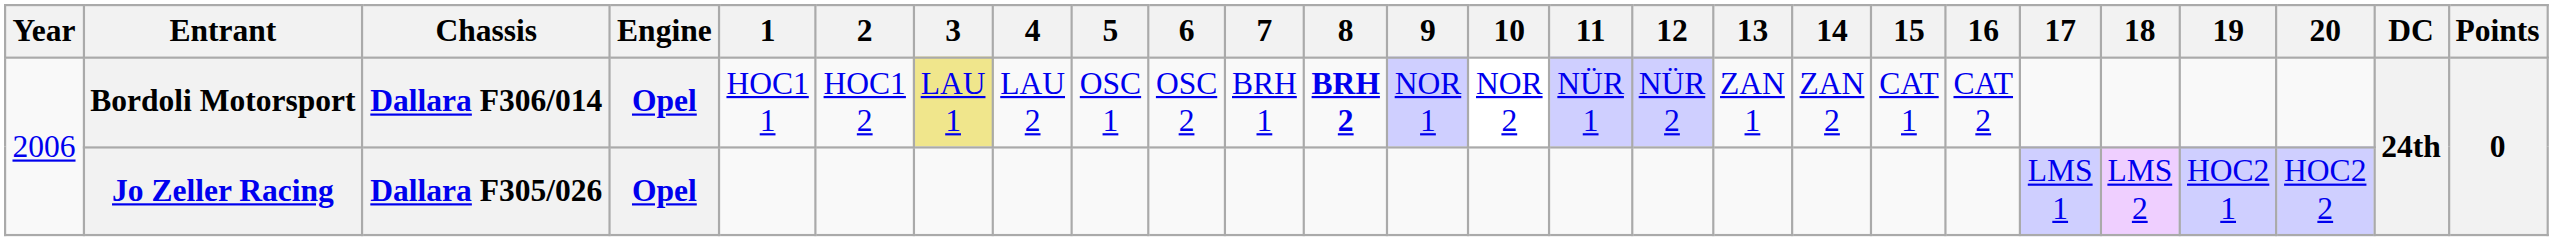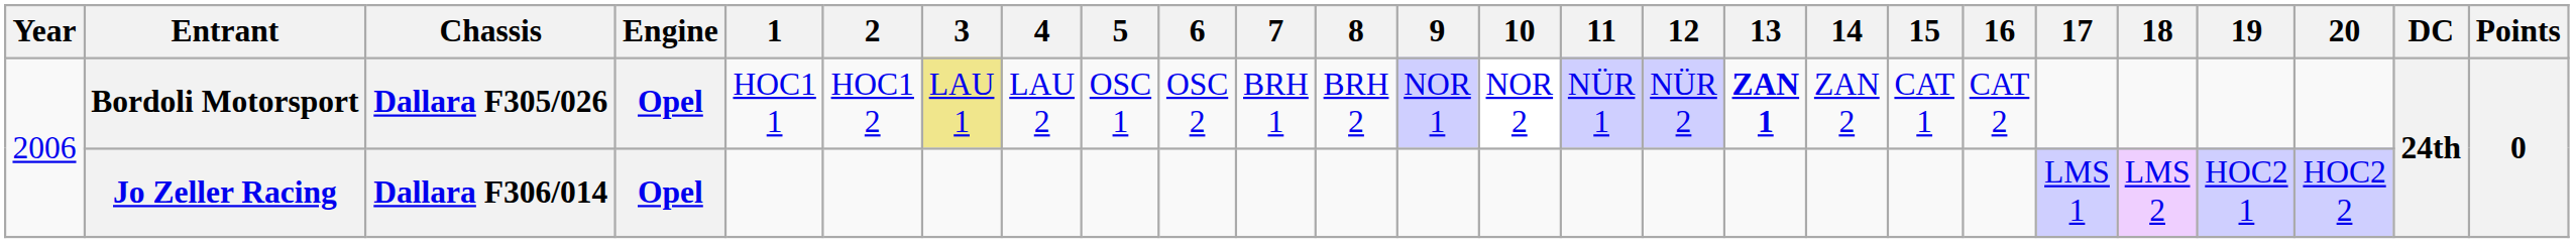Bordoli Motorsport | Chassis: Dallara F306/014 -> Dallara F305/026
Bordoli Motorsport | 8: bold -> normal
Bordoli Motorsport | 13: normal -> bold
Jo Zeller Racing | Chassis: Dallara F305/026 -> Dallara F306/014
